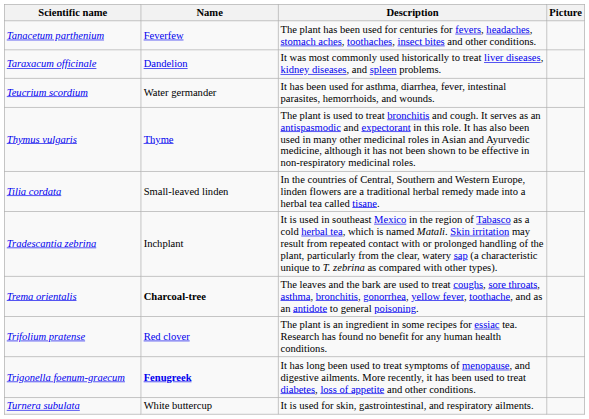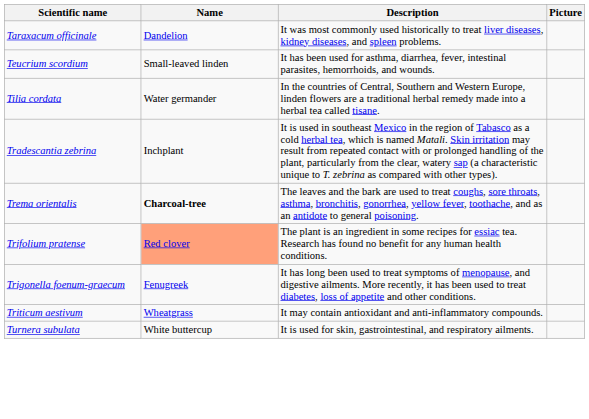- row: Tanacetum parthenium | Feverfew | The plant has been used for centuries for fevers, headaches, stomach aches, toothaches, insect bites and other conditions.
Teucrium scordium | Name: Water germander -> Small-leaved linden
- row: Thymus vulgaris | Thyme | The plant is used to treat bronchitis and cough. It serves as an antispasmodic and expectorant in this role. It has also been used in many other medicinal roles in Asian and Ayurvedic medicine, although it has not been shown to be effective in non-respiratory medicinal roles.
Tilia cordata | Name: Small-leaved linden -> Water germander
Trifolium pratense | Name: no background -> lightsalmon background
Trigonella foenum-graecum | Name: bold -> normal
+ row: Triticum aestivum | Wheatgrass | It may contain antioxidant and anti-inflammatory compounds.
